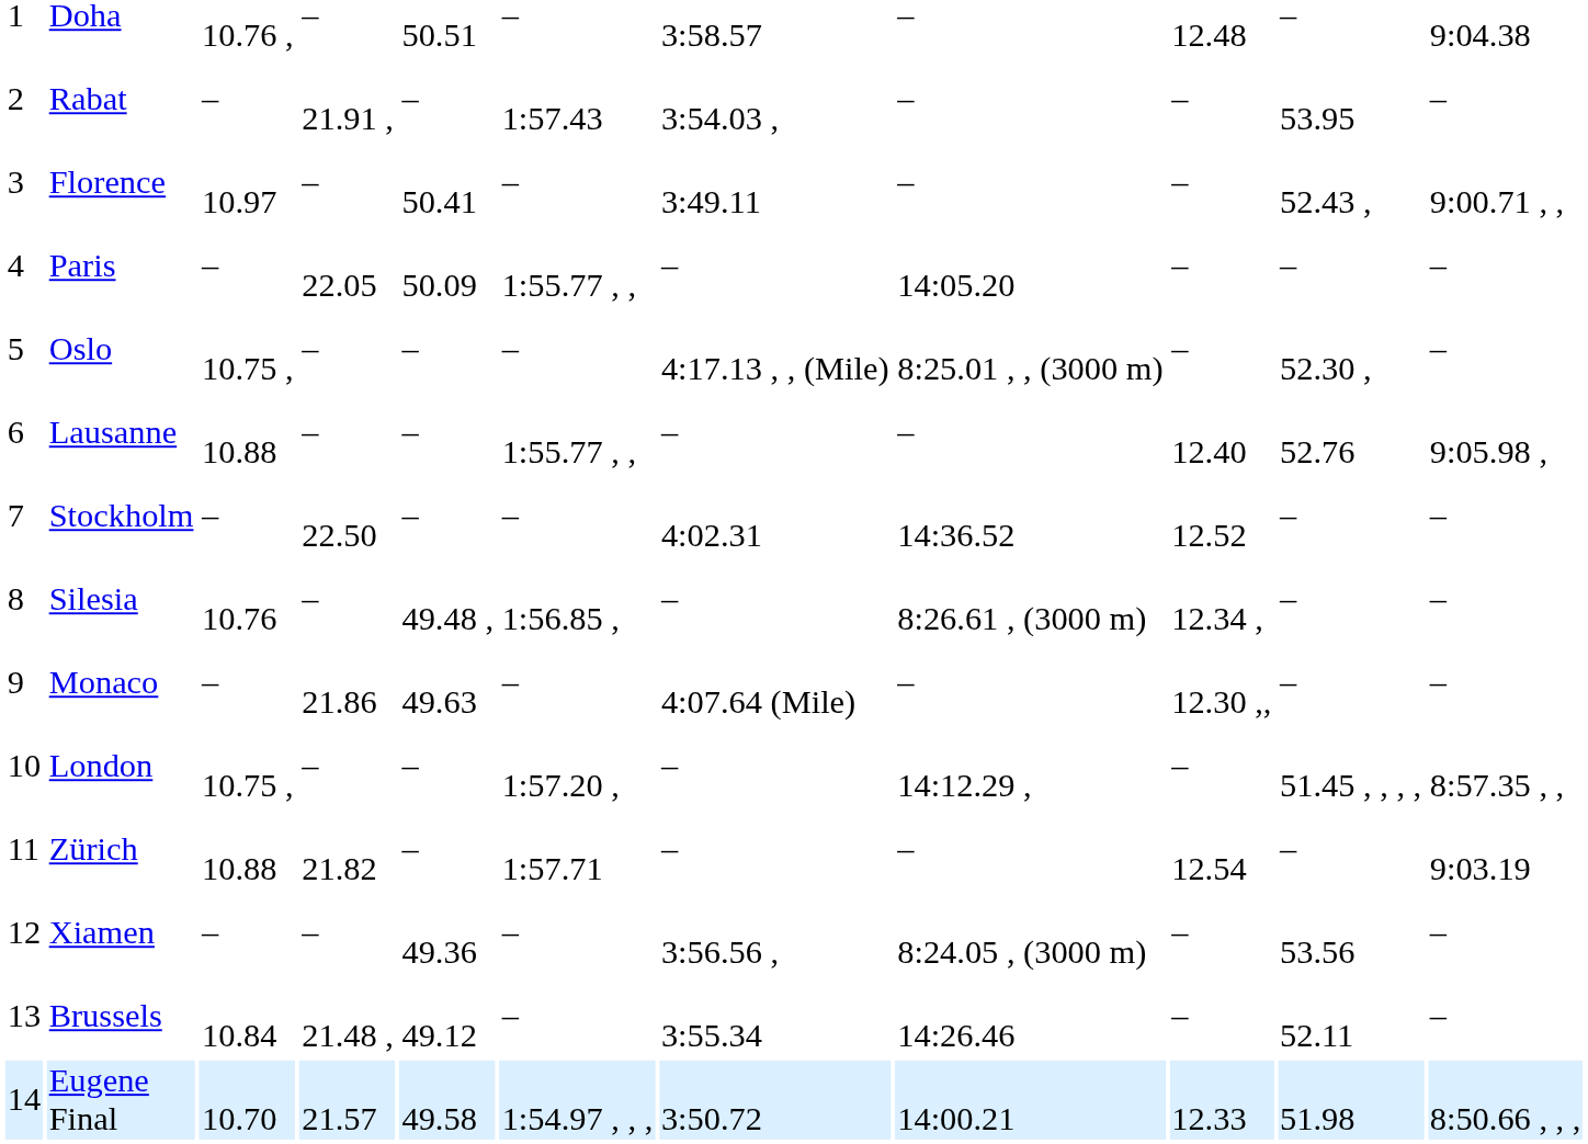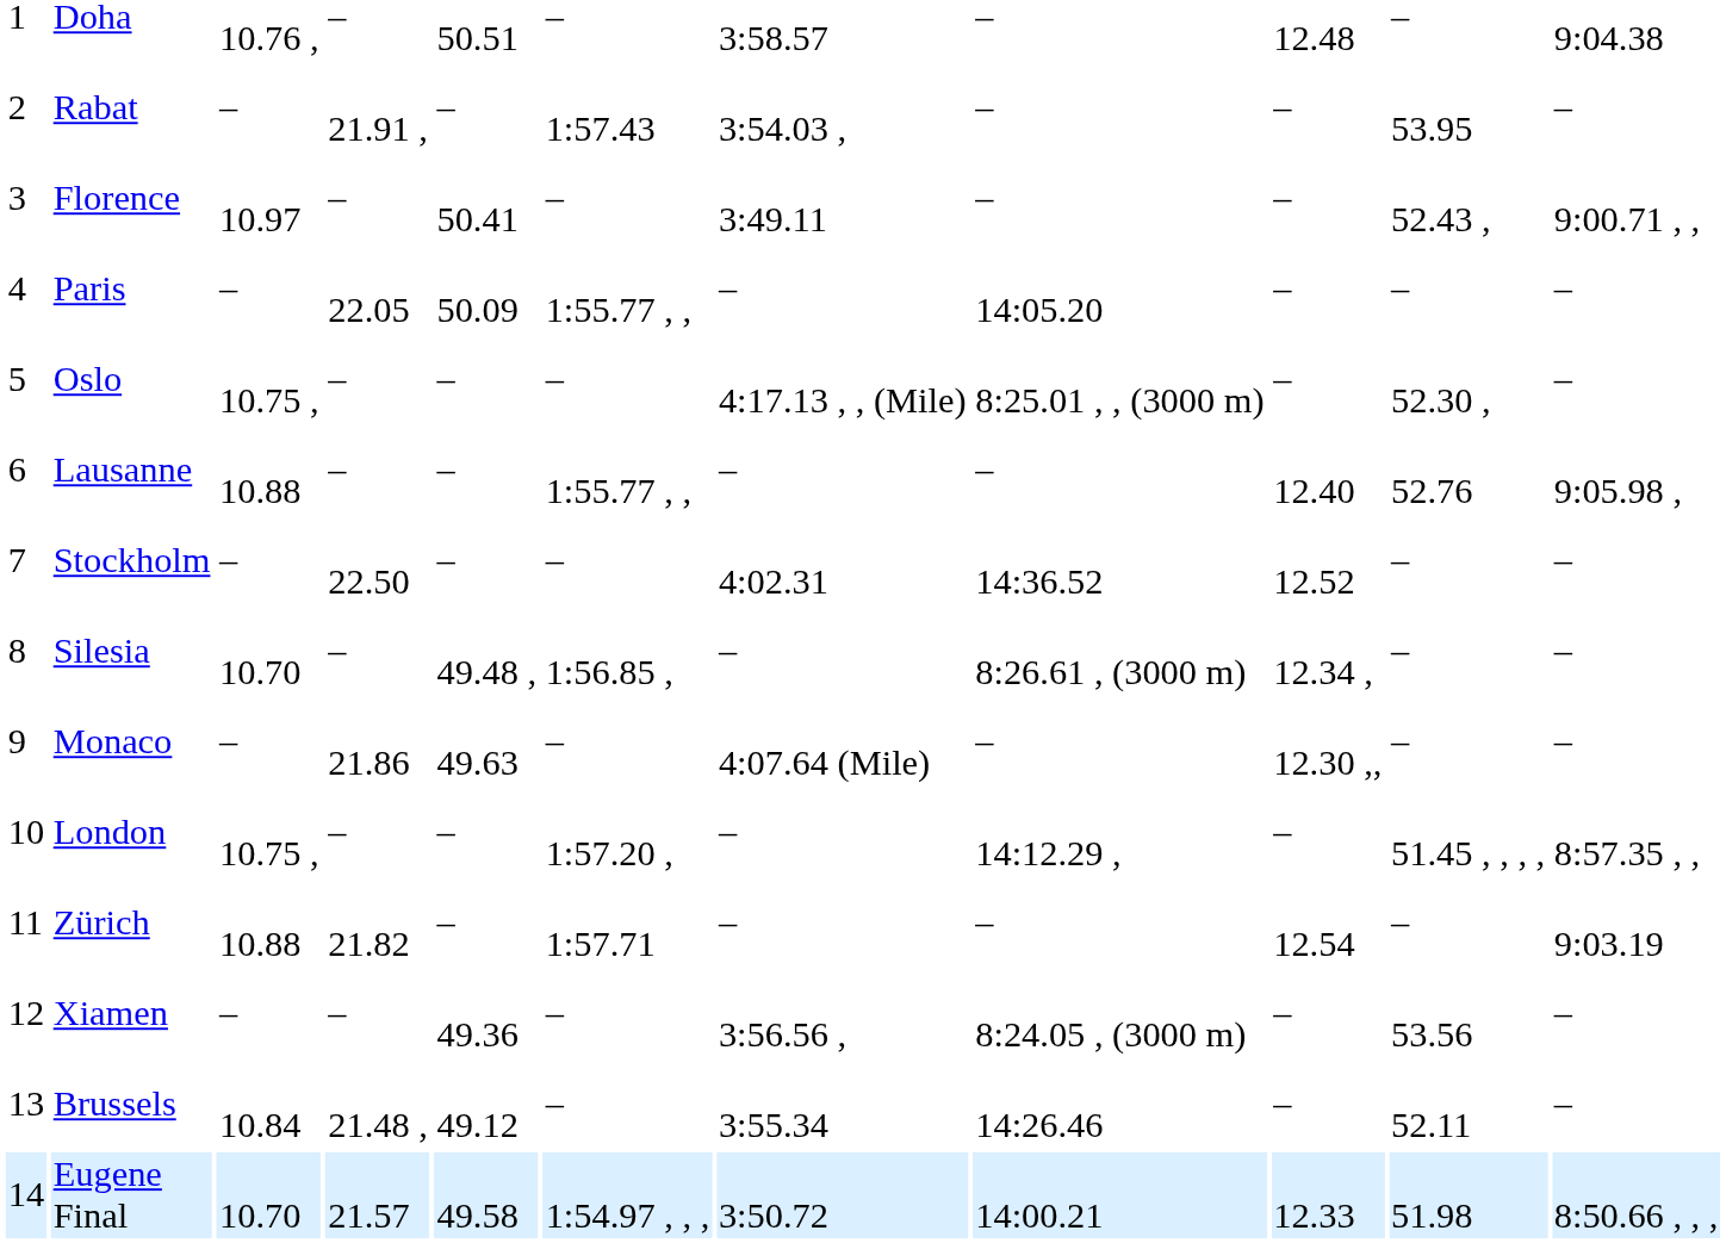Silesia | column 3: 10.76 -> 10.70
